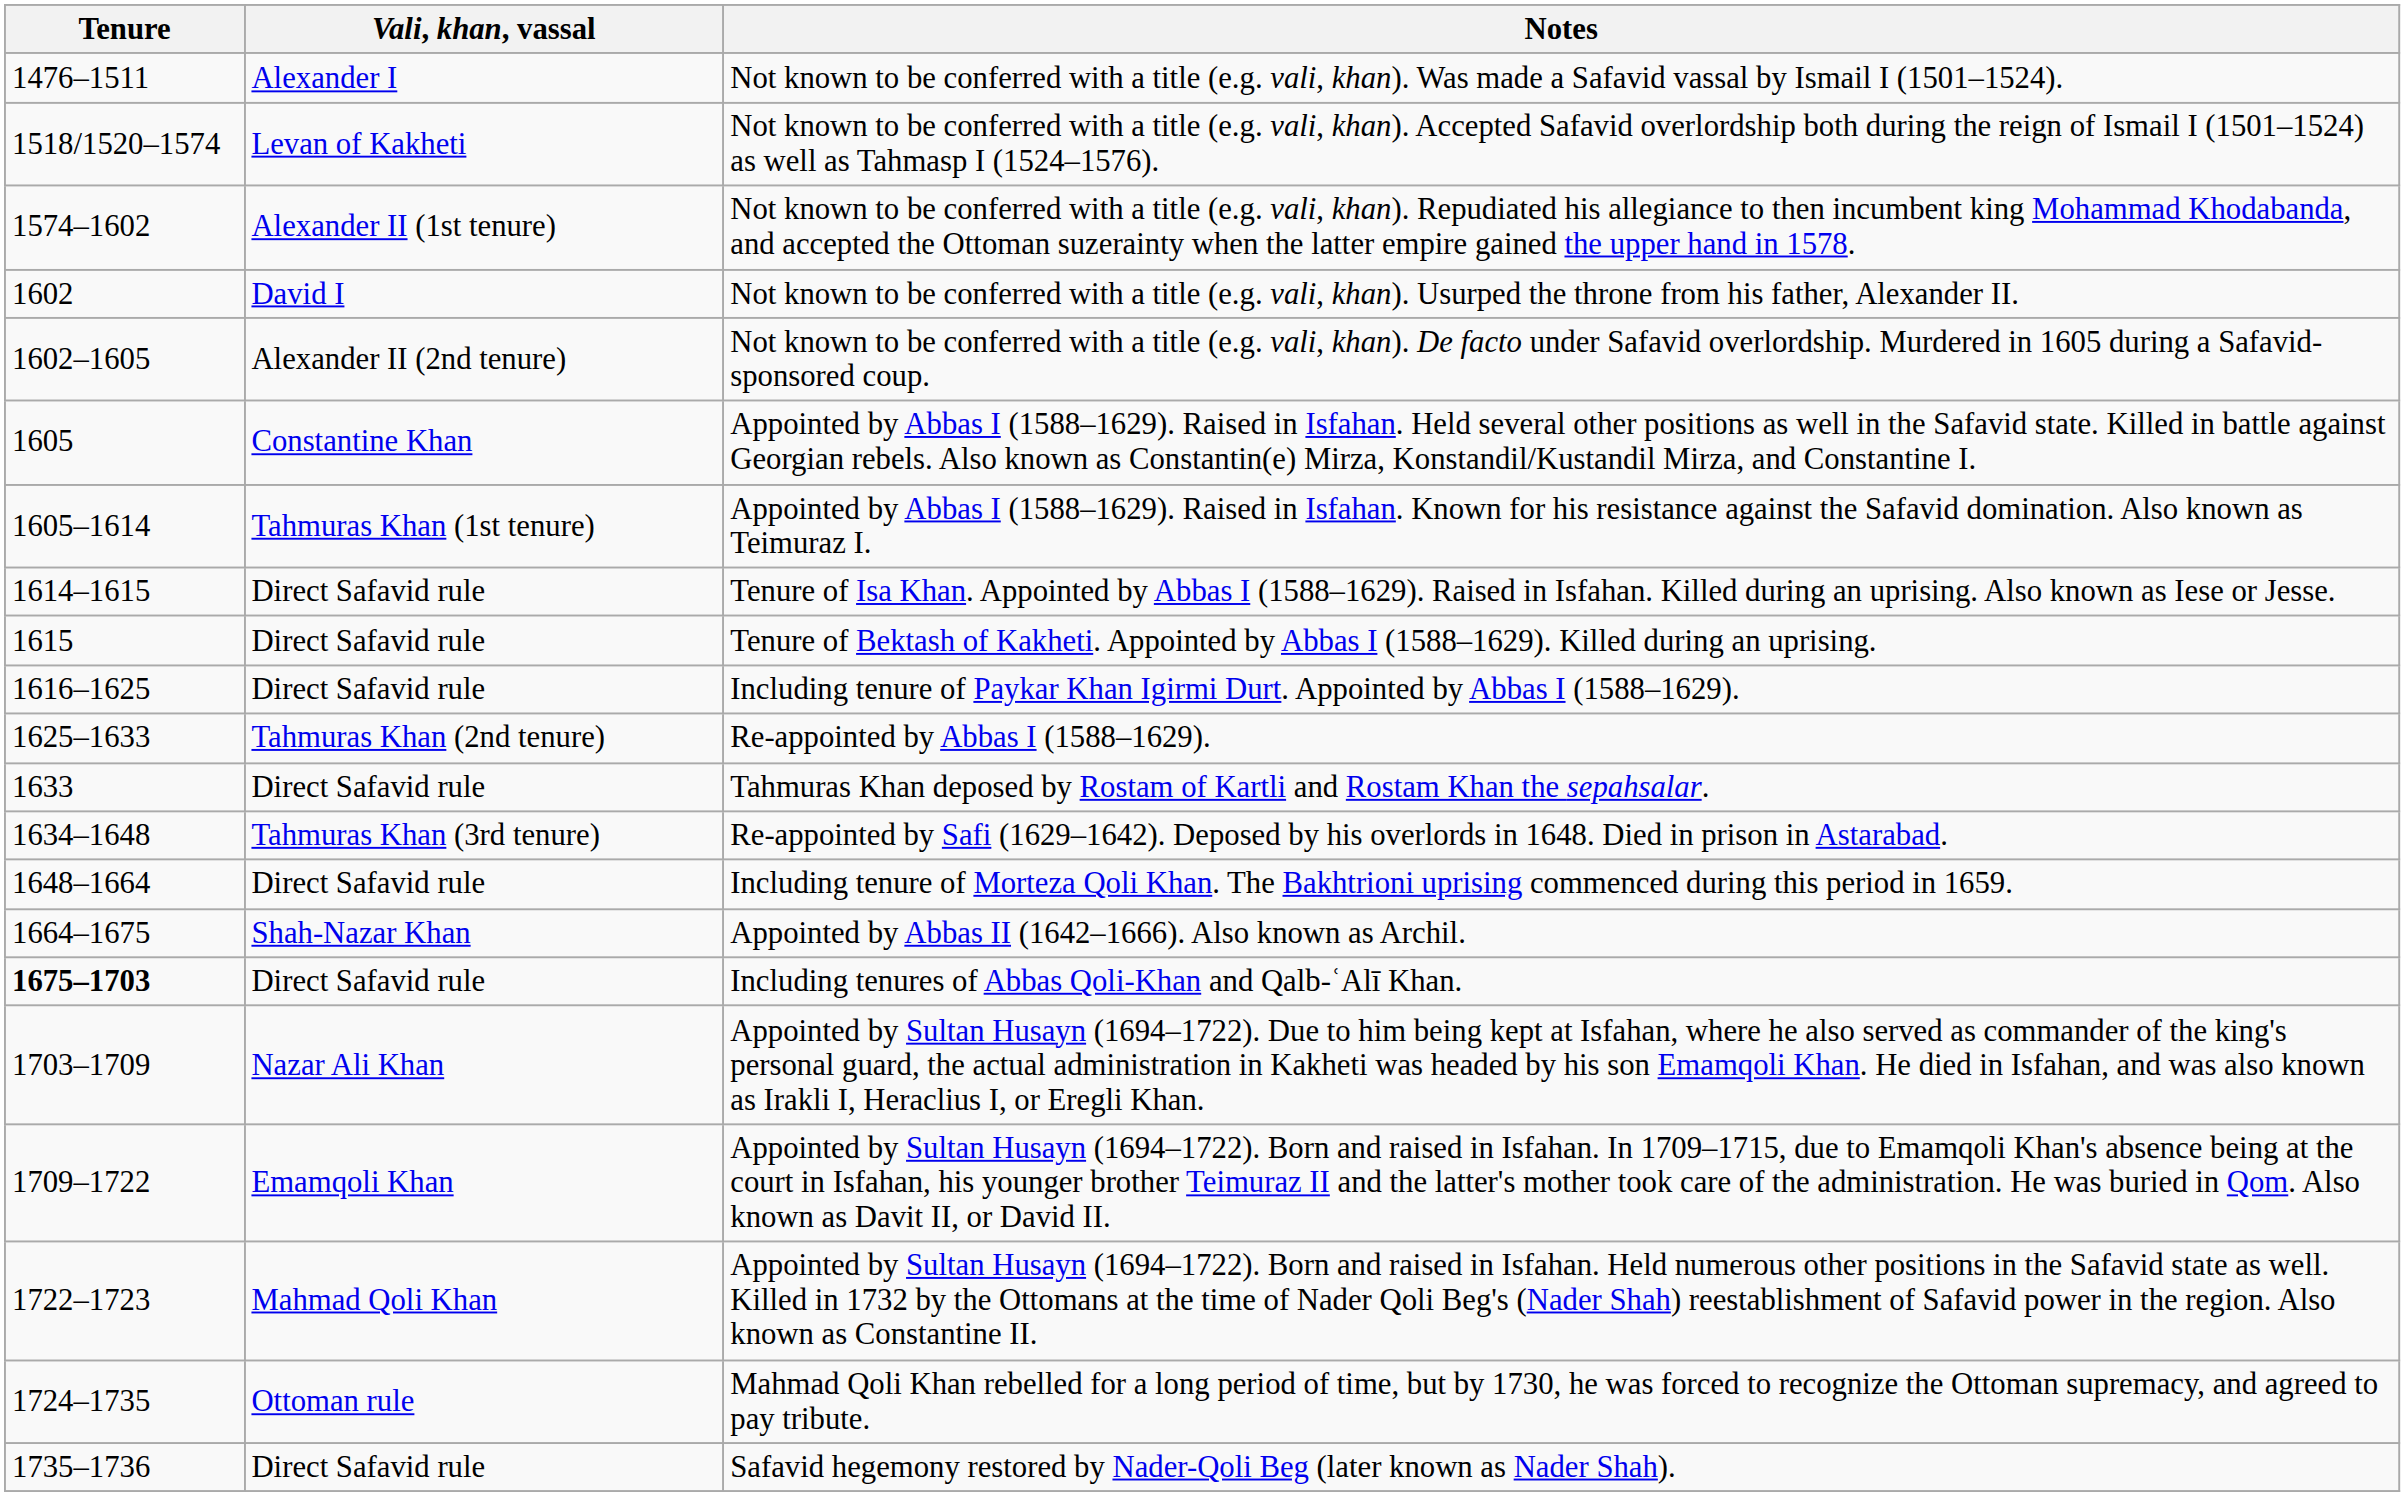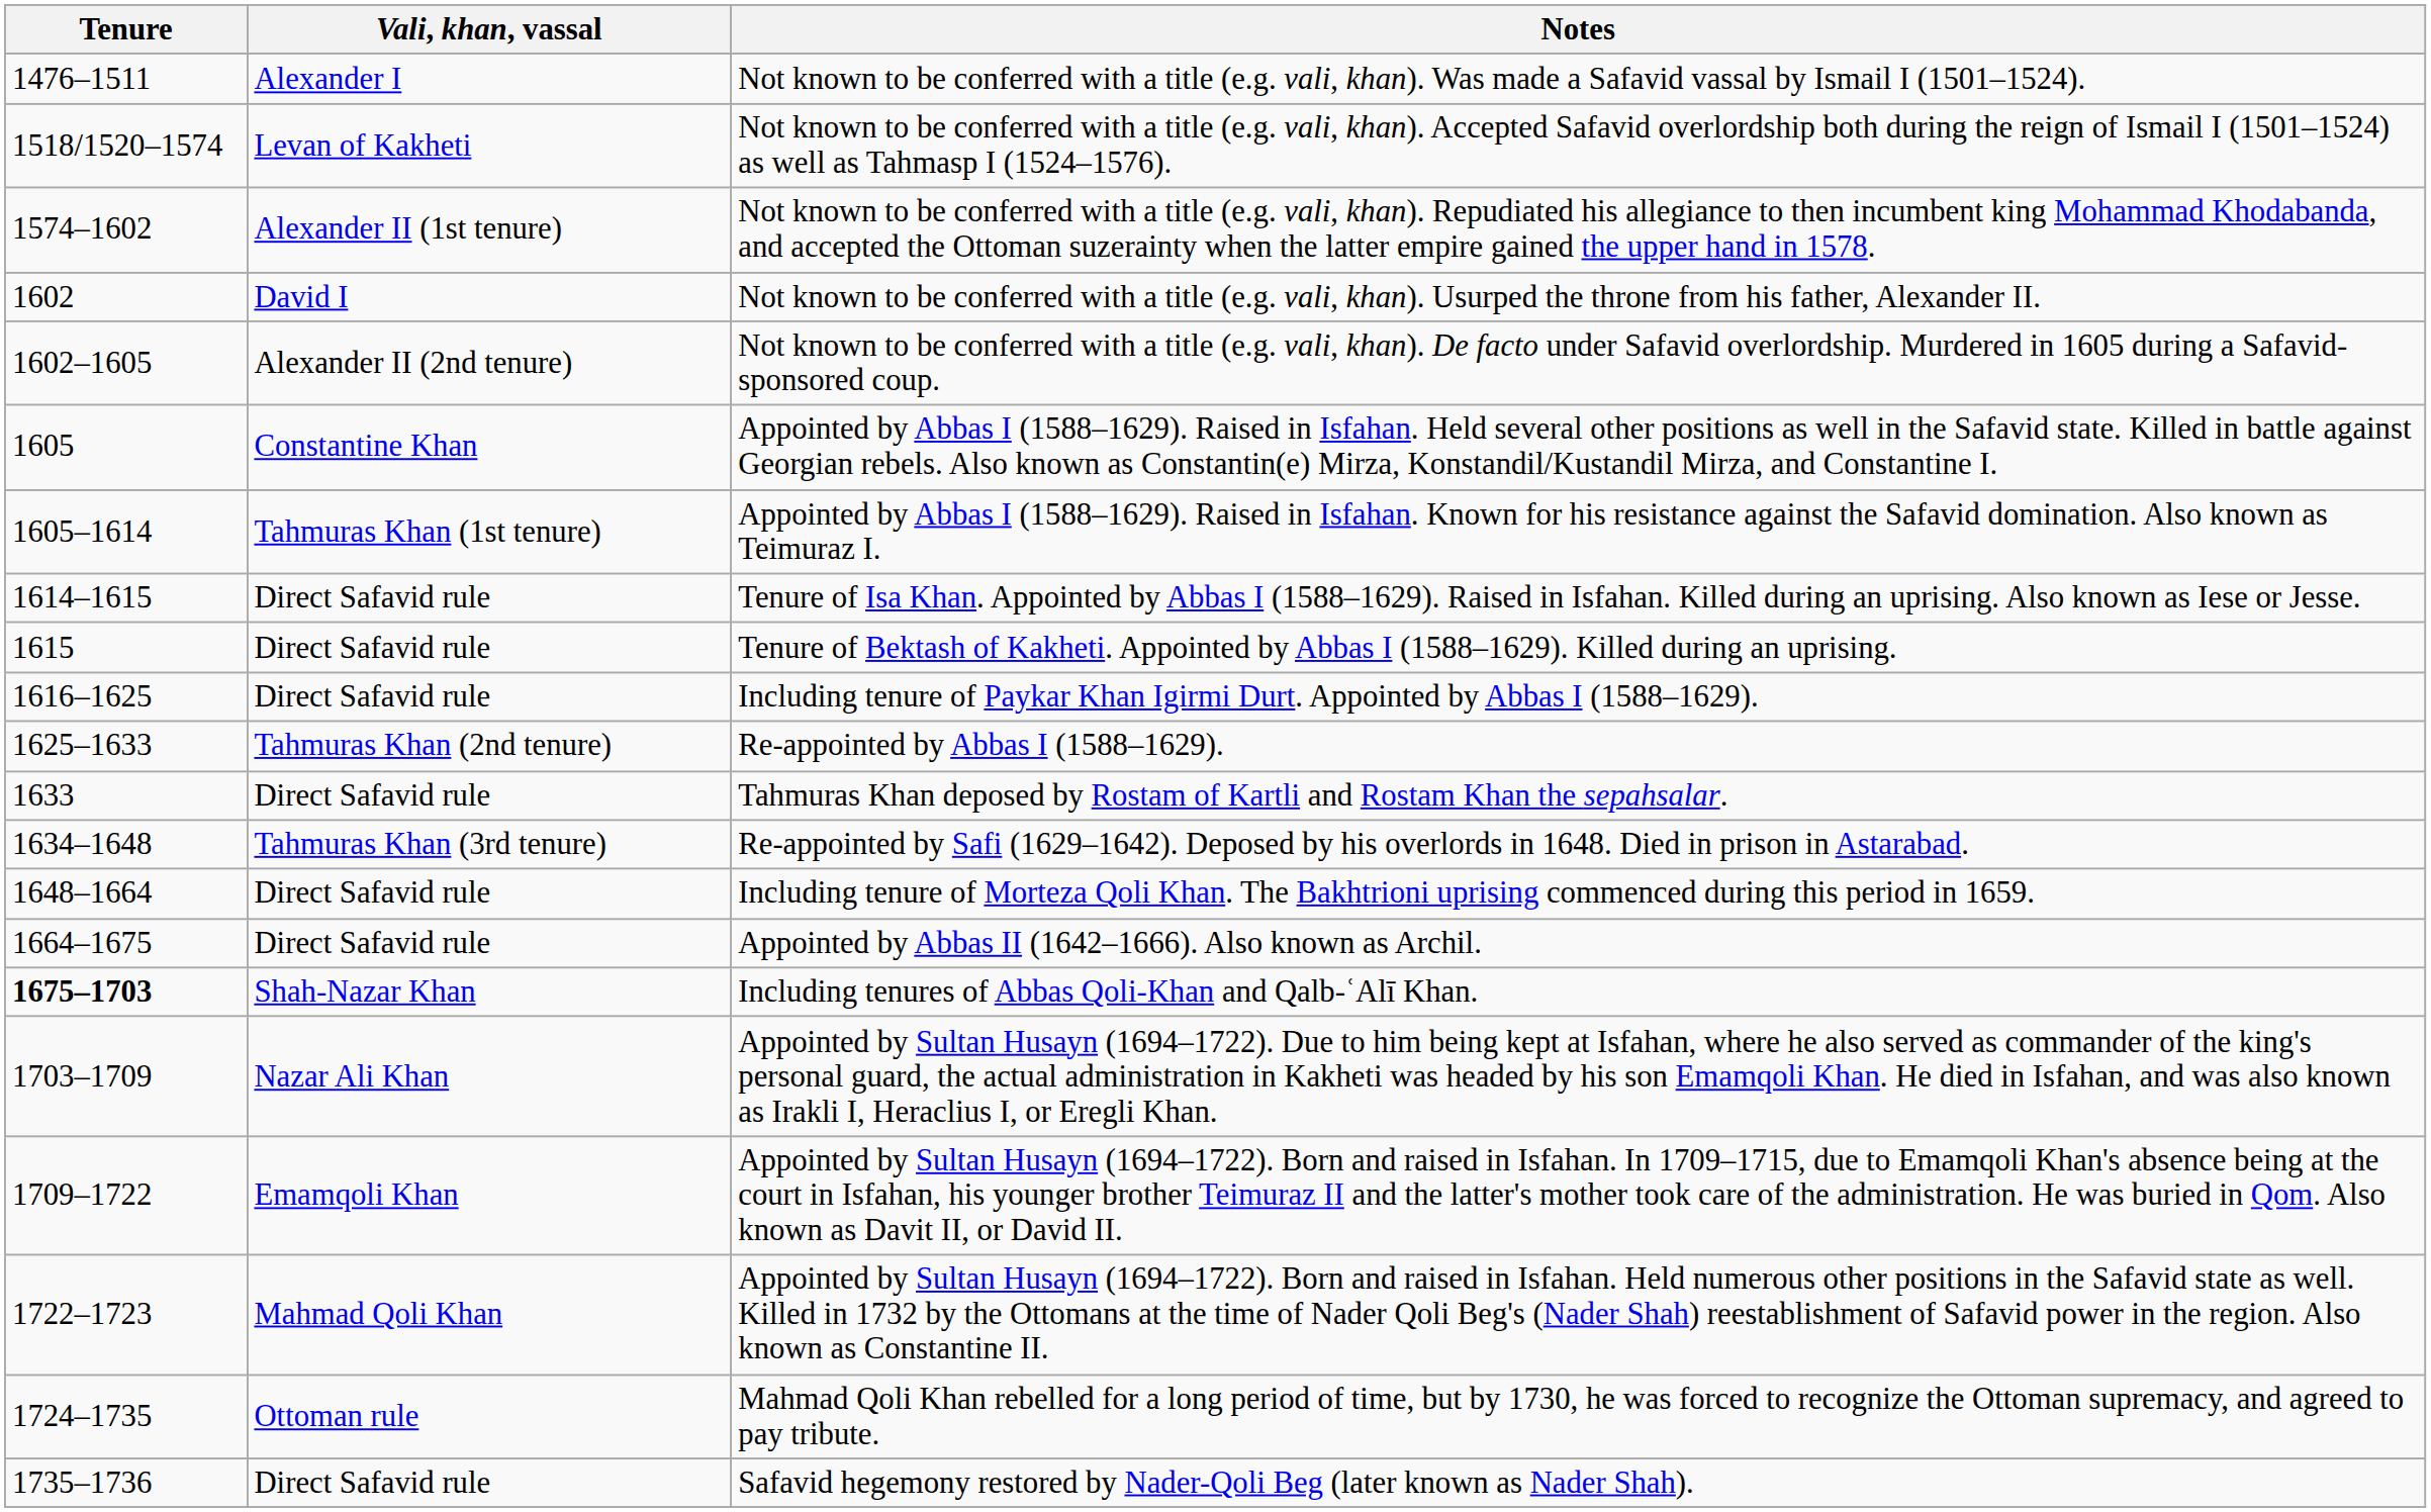Appointed by Abbas II (1642–1666). Also known as Archil. | Vali, khan, vassal: Shah-Nazar Khan -> Direct Safavid rule
Including tenures of Abbas Qoli-Khan and Qalb-ʿAlī Khan. | Vali, khan, vassal: Direct Safavid rule -> Shah-Nazar Khan
